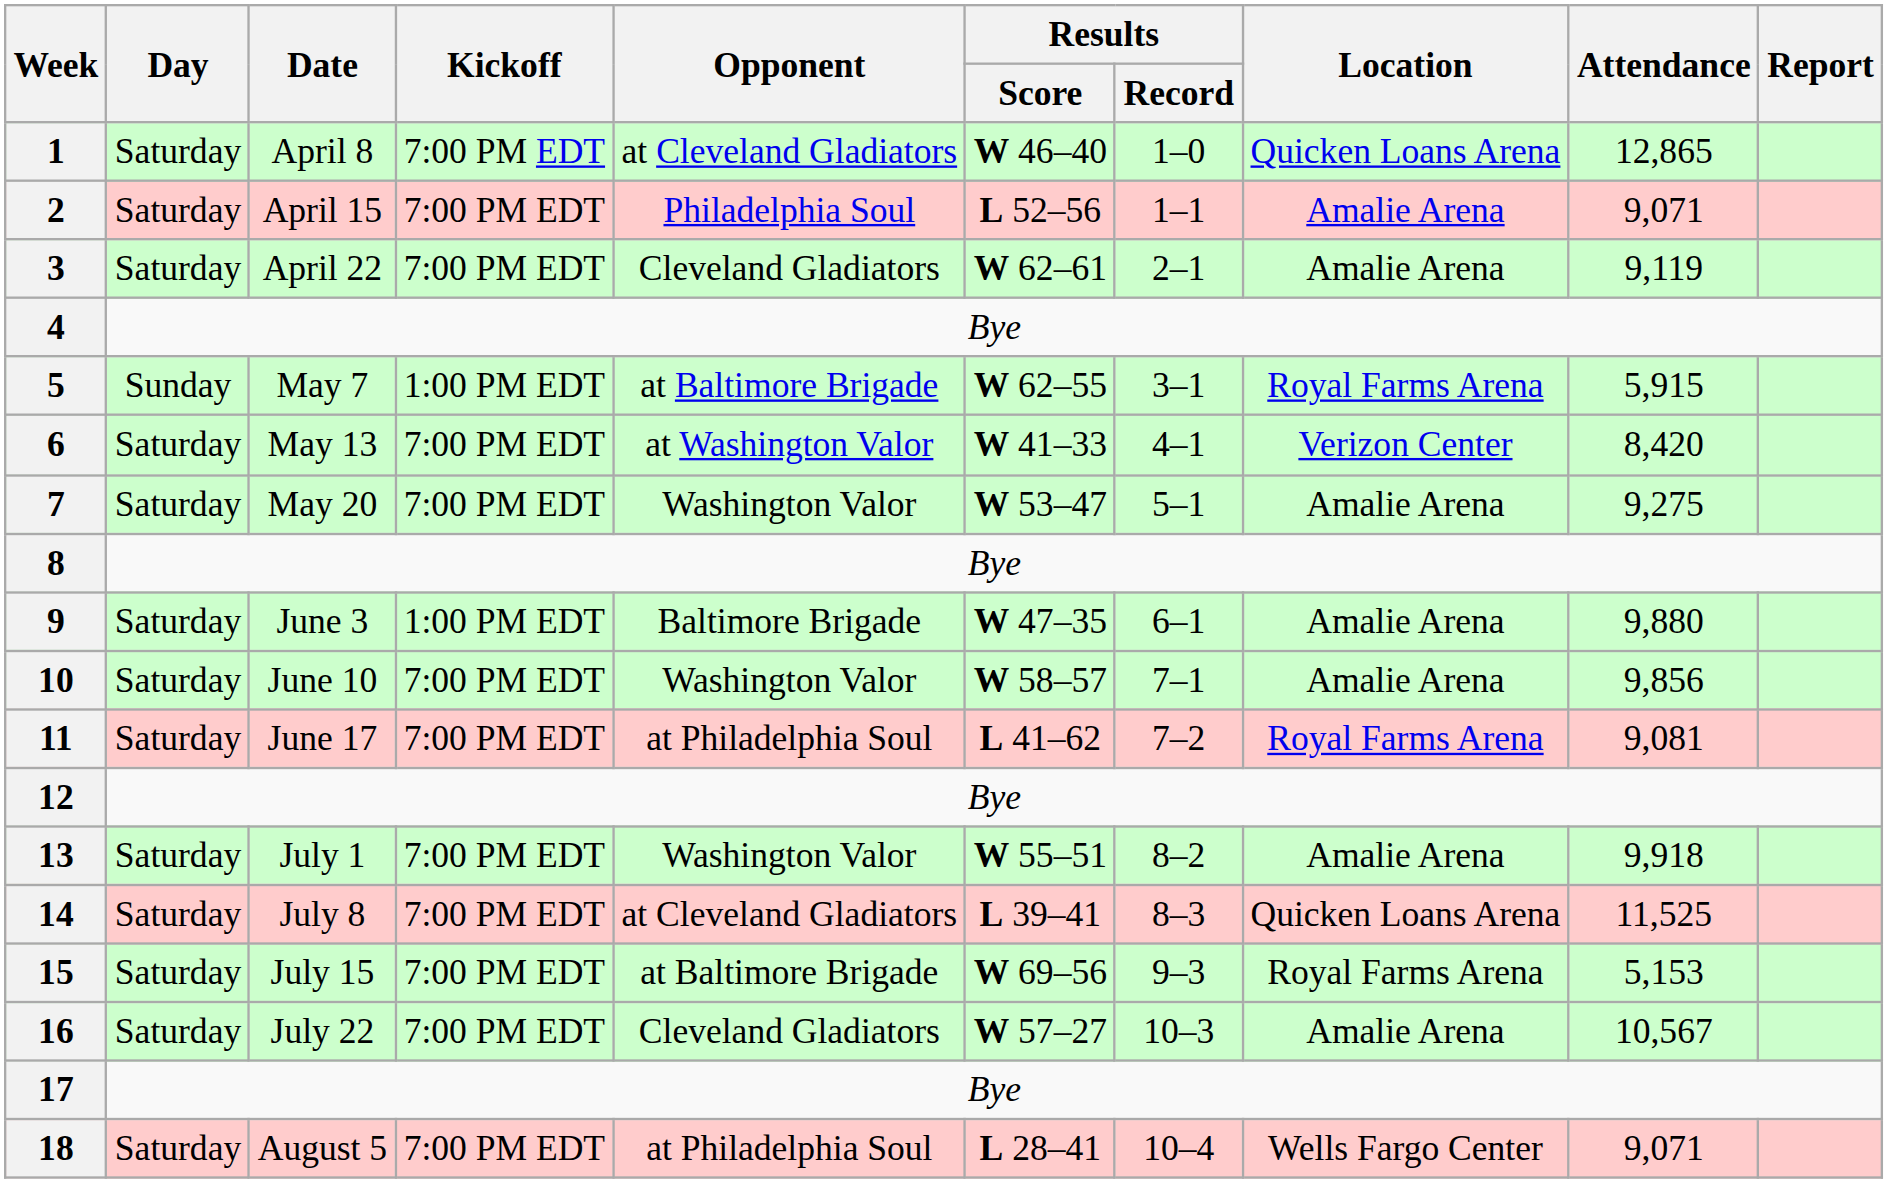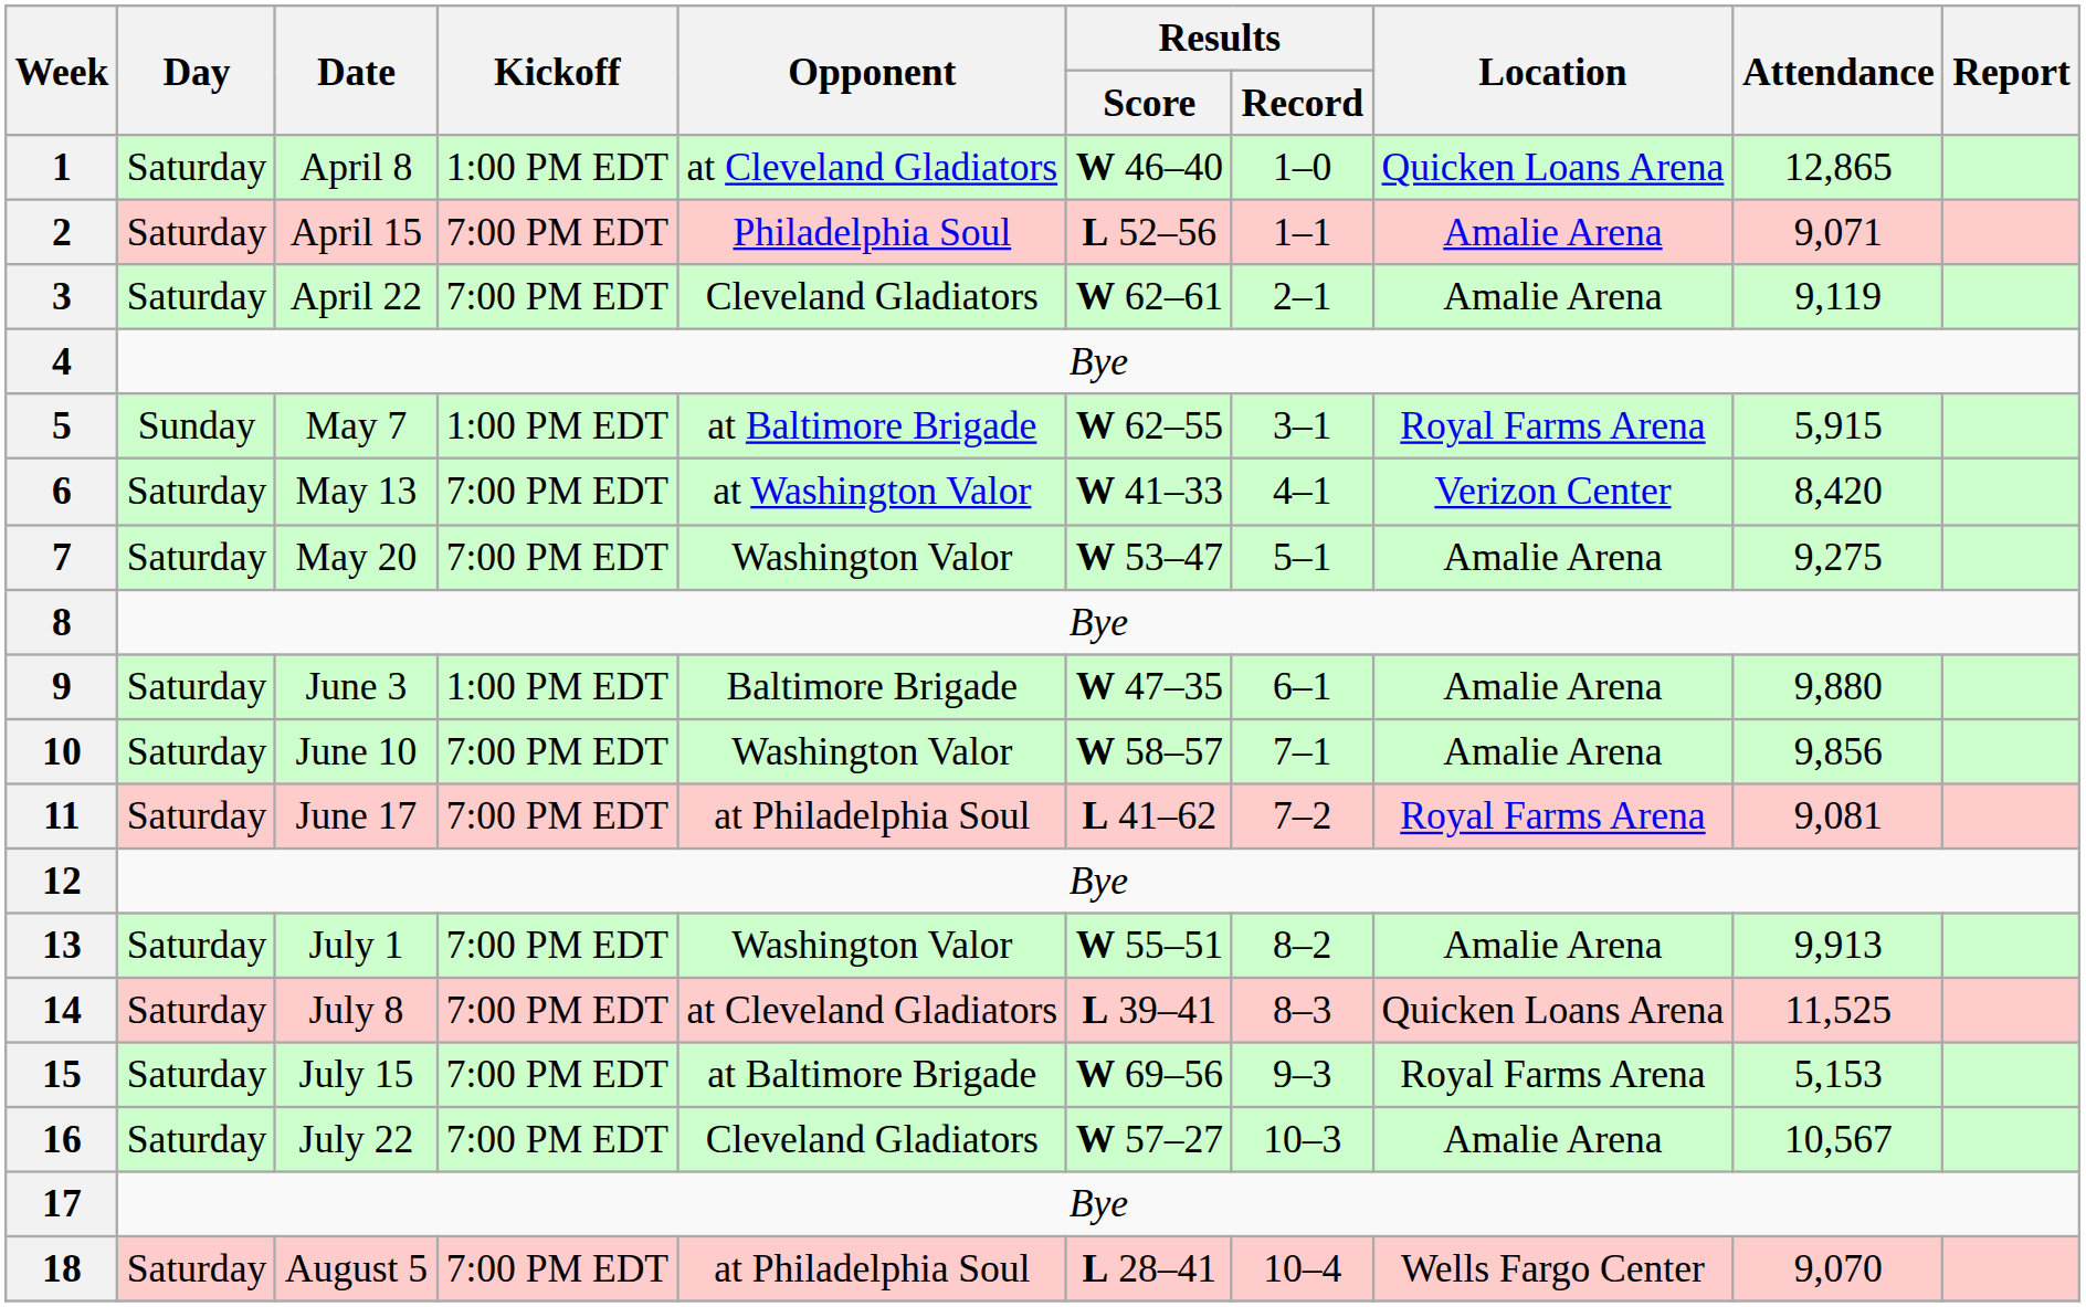1 | Kickoff: 7:00 PM EDT -> 1:00 PM EDT
13 | Attendance: 9,918 -> 9,913
18 | Attendance: 9,071 -> 9,070
